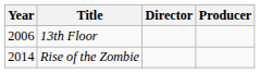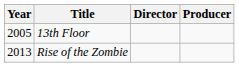13th Floor | Year: 2006 -> 2005
Rise of the Zombie | Year: 2014 -> 2013
